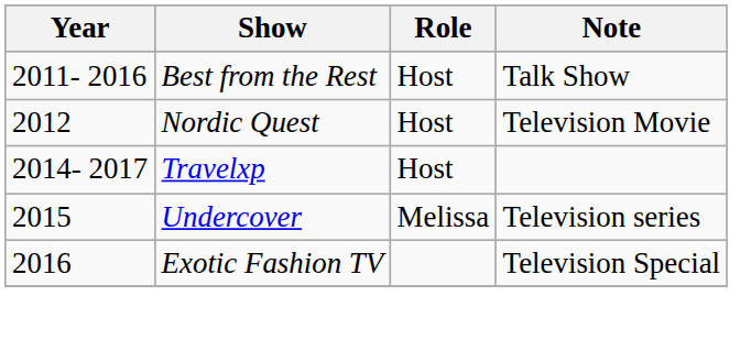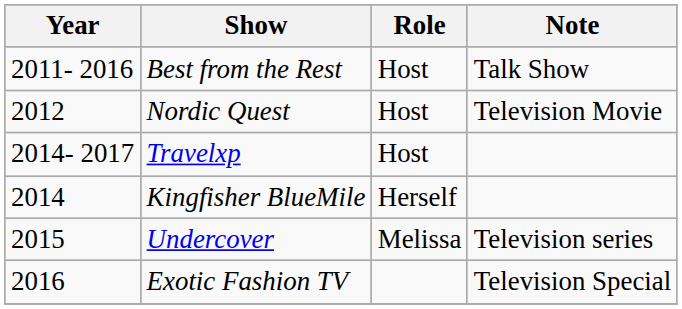+ row: 2014 | Kingfisher BlueMile | Herself
